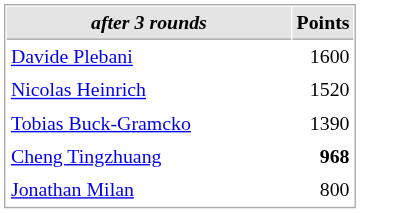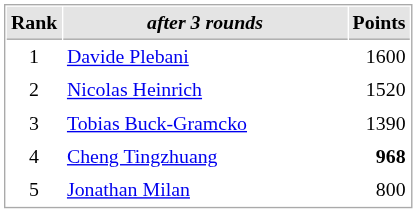+ column: Rank | 1 | 2 | 3 | 4 | 5
